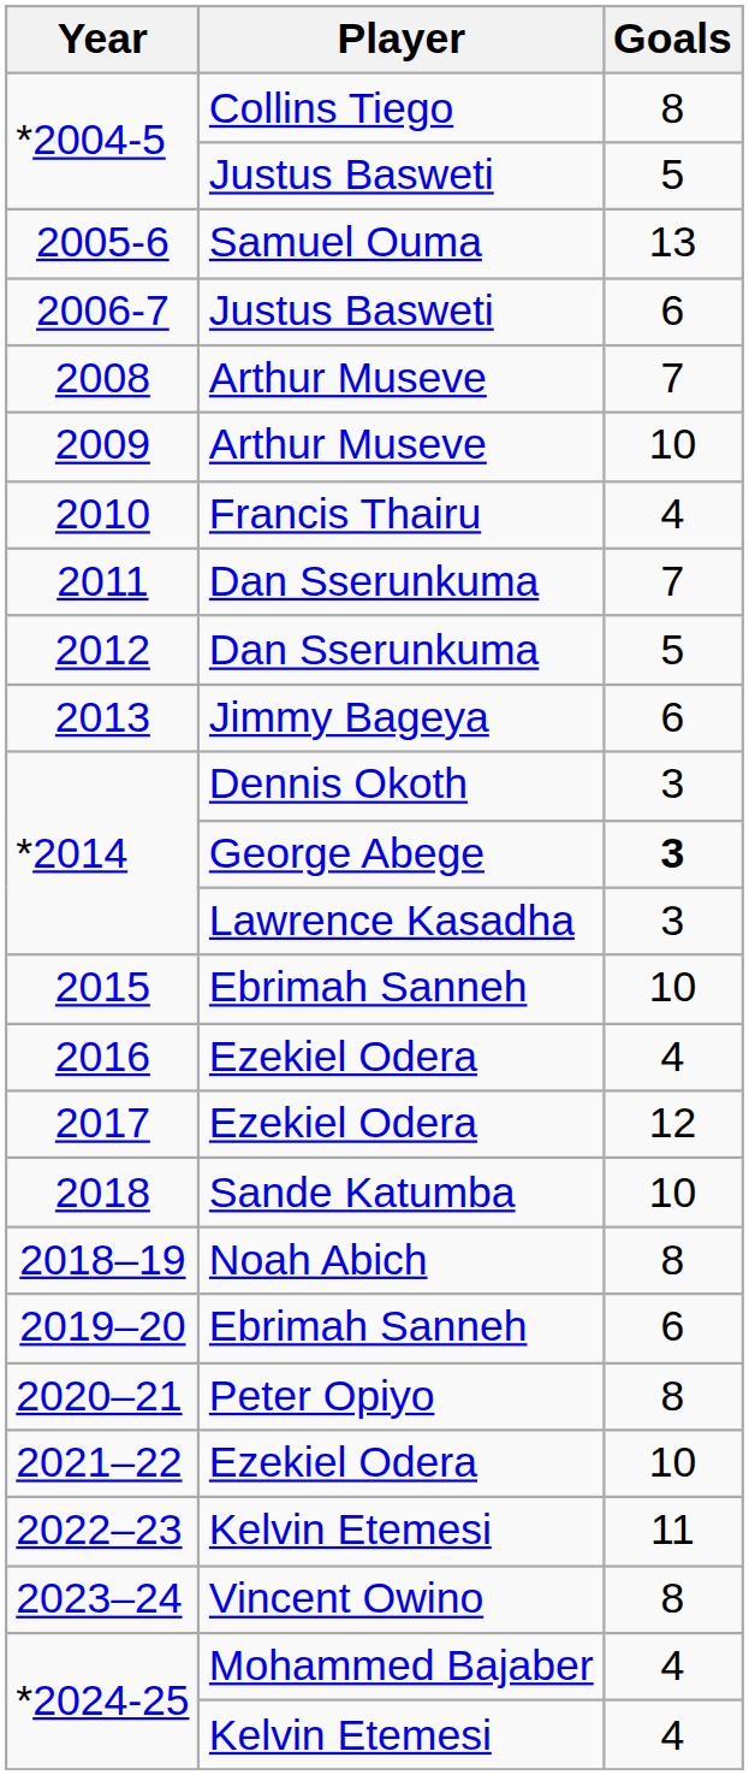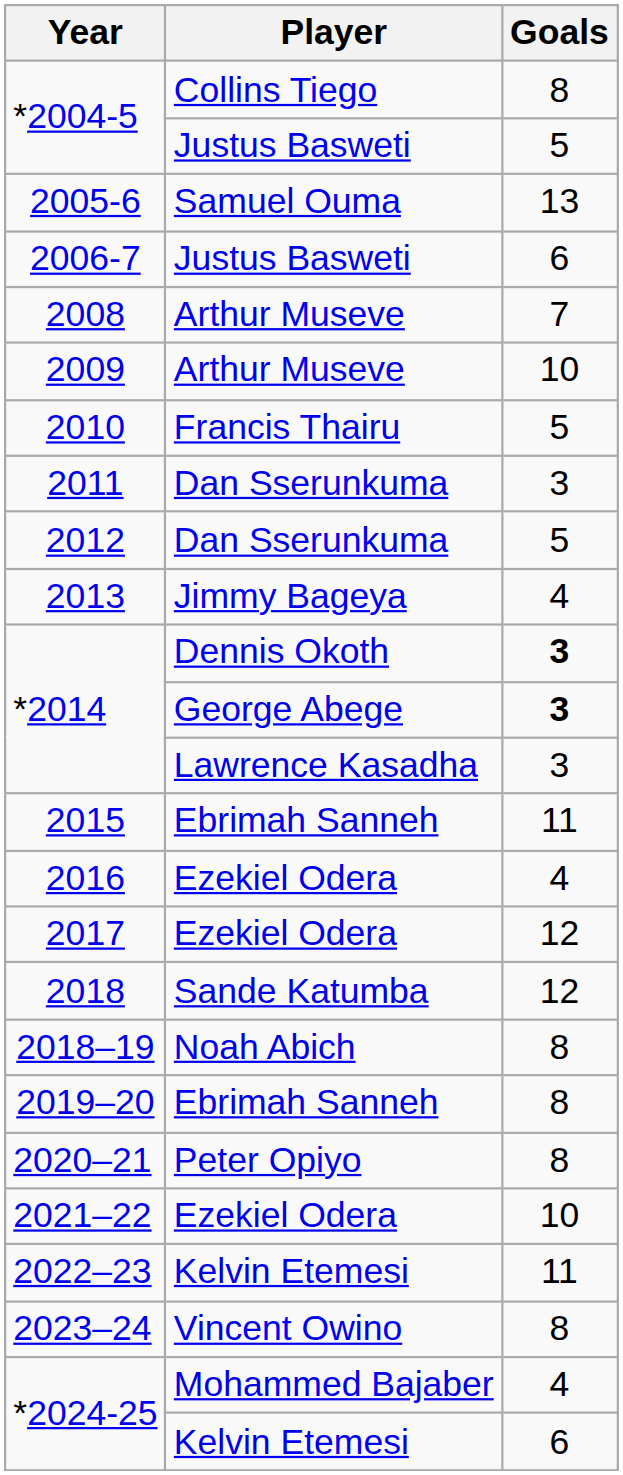2010 | Goals: 4 -> 5
2011 | Goals: 7 -> 3
2013 | Goals: 6 -> 4
*2014 / Dennis Okoth | Goals: normal -> bold
2015 | Goals: 10 -> 11
2018 | Goals: 10 -> 12
2019–20 | Goals: 6 -> 8
*2024-25 / Kelvin Etemesi | Goals: 4 -> 6
